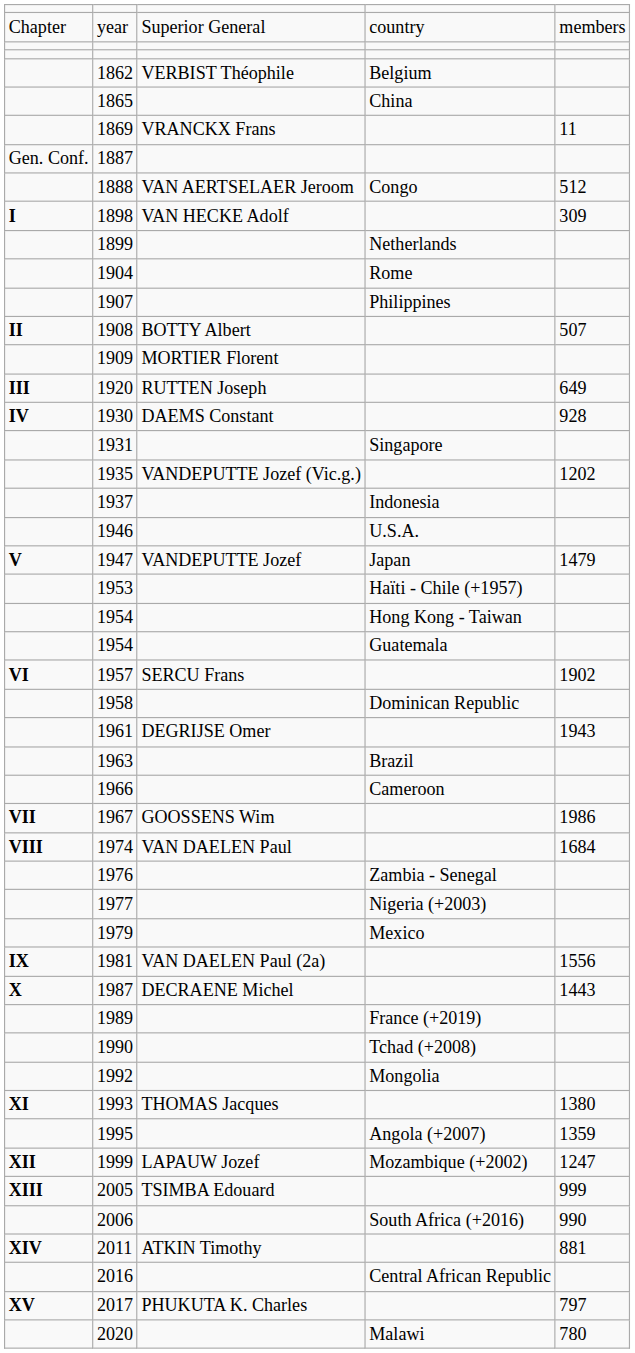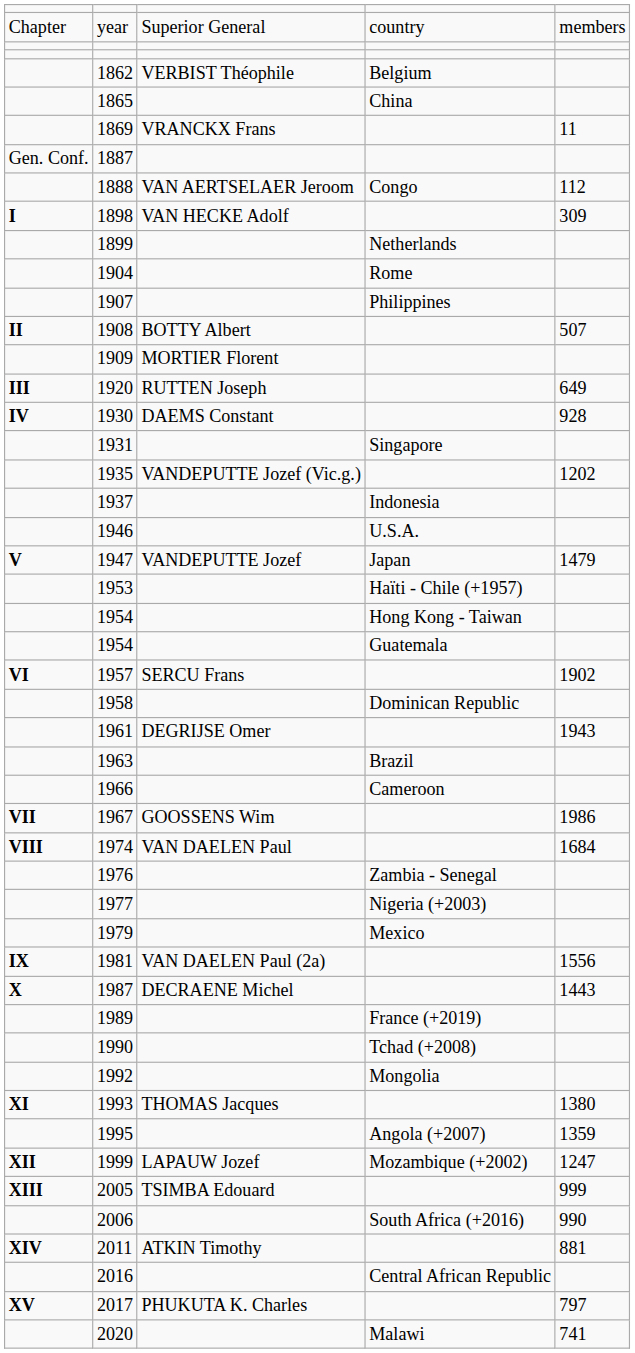1888 | column 5: 512 -> 112
2020 | column 5: 780 -> 741
